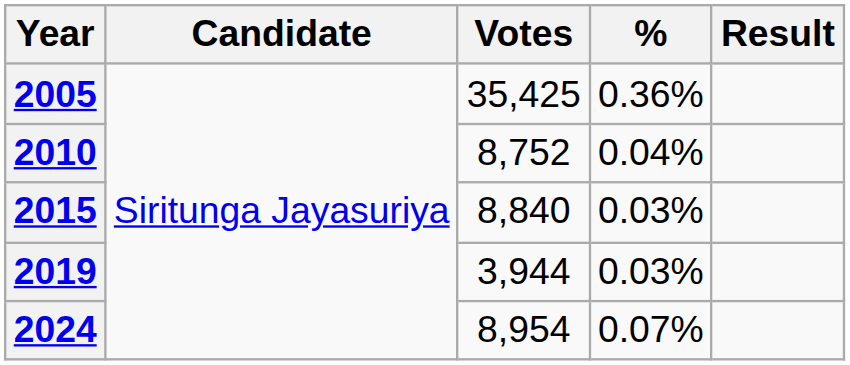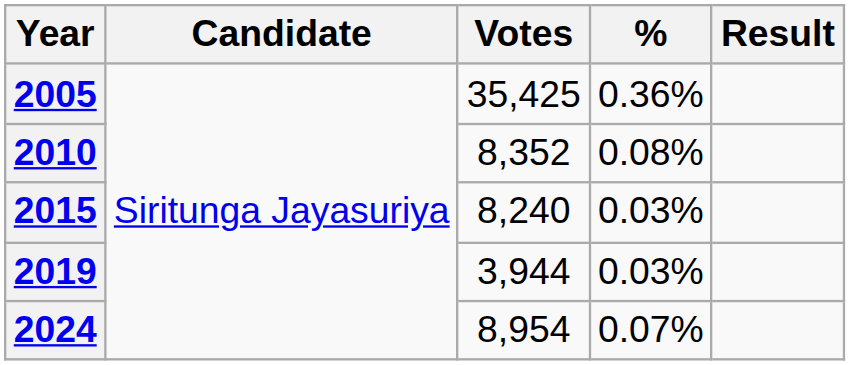2010 | Votes: 8,752 -> 8,352
2010 | %: 0.04% -> 0.08%
2015 | Votes: 8,840 -> 8,240
